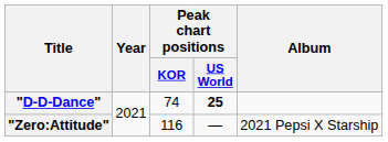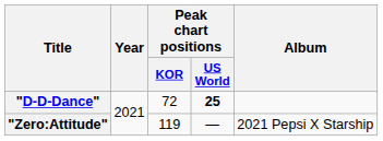"D-D-Dance" | Peak chart positions / KOR: 74 -> 72
"Zero:Attitude" | Peak chart positions / KOR: 116 -> 119
